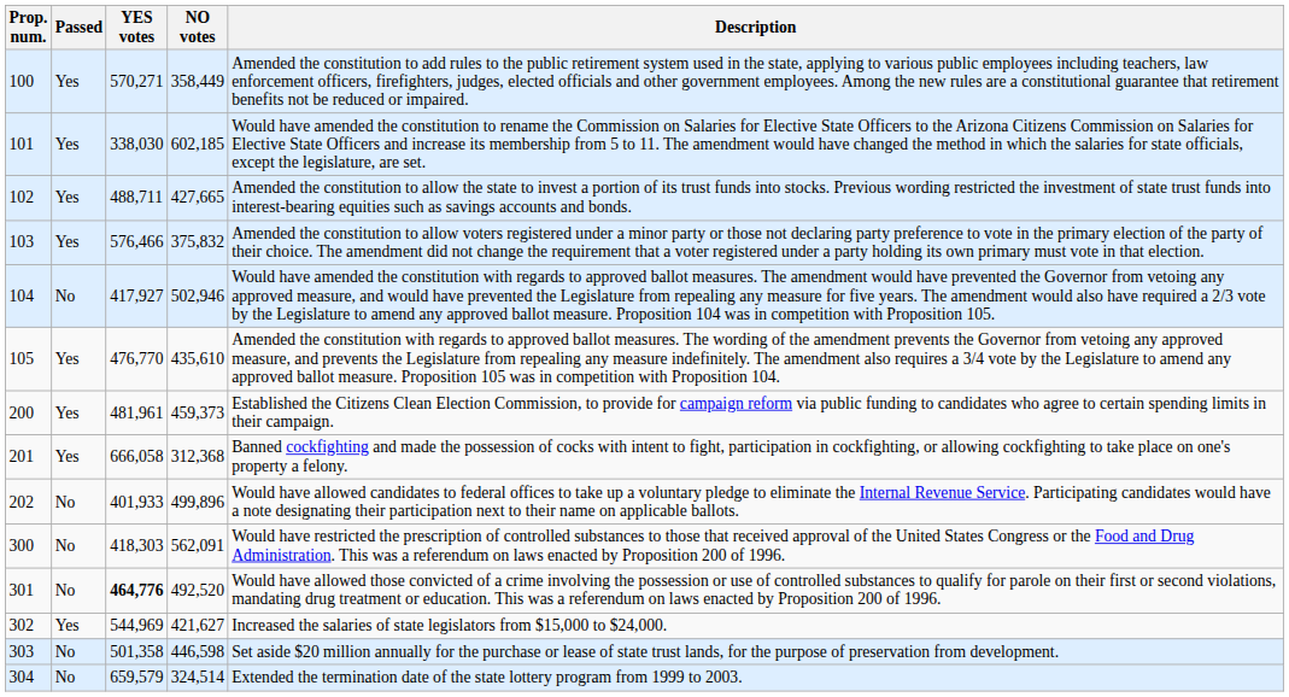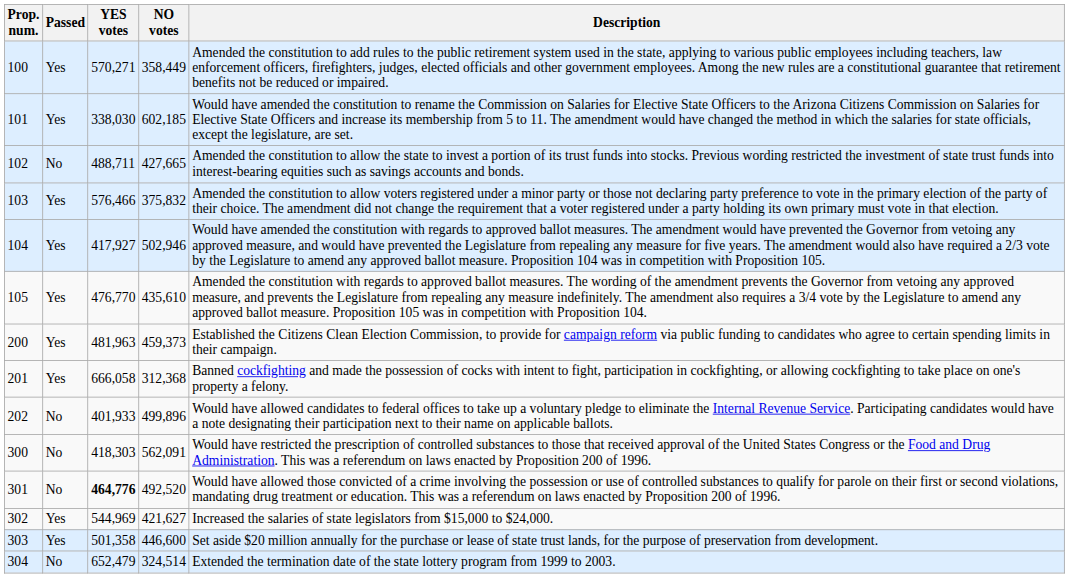102 | Passed: Yes -> No
104 | Passed: No -> Yes
200 | YES votes: 481,961 -> 481,963
303 | Passed: No -> Yes
303 | NO votes: 446,598 -> 446,600
304 | YES votes: 659,579 -> 652,479
